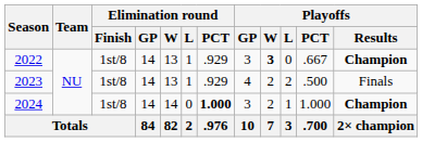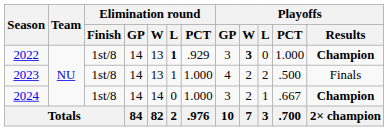2022 | Elimination round / L: normal -> bold
2022 | Playoffs / PCT: .667 -> 1.000
2023 | Elimination round / PCT: .929 -> 1.000
2024 | Elimination round / PCT: bold -> normal
2024 | Playoffs / PCT: 1.000 -> .667
